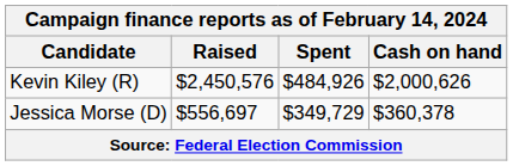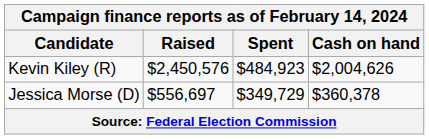Kevin Kiley (R) | Spent: $484,926 -> $484,923
Kevin Kiley (R) | Cash on hand: $2,000,626 -> $2,004,626
